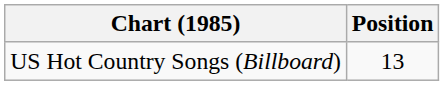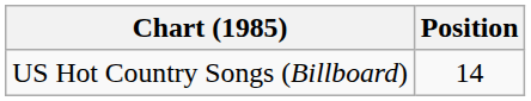US Hot Country Songs (Billboard) | Position: 13 -> 14
